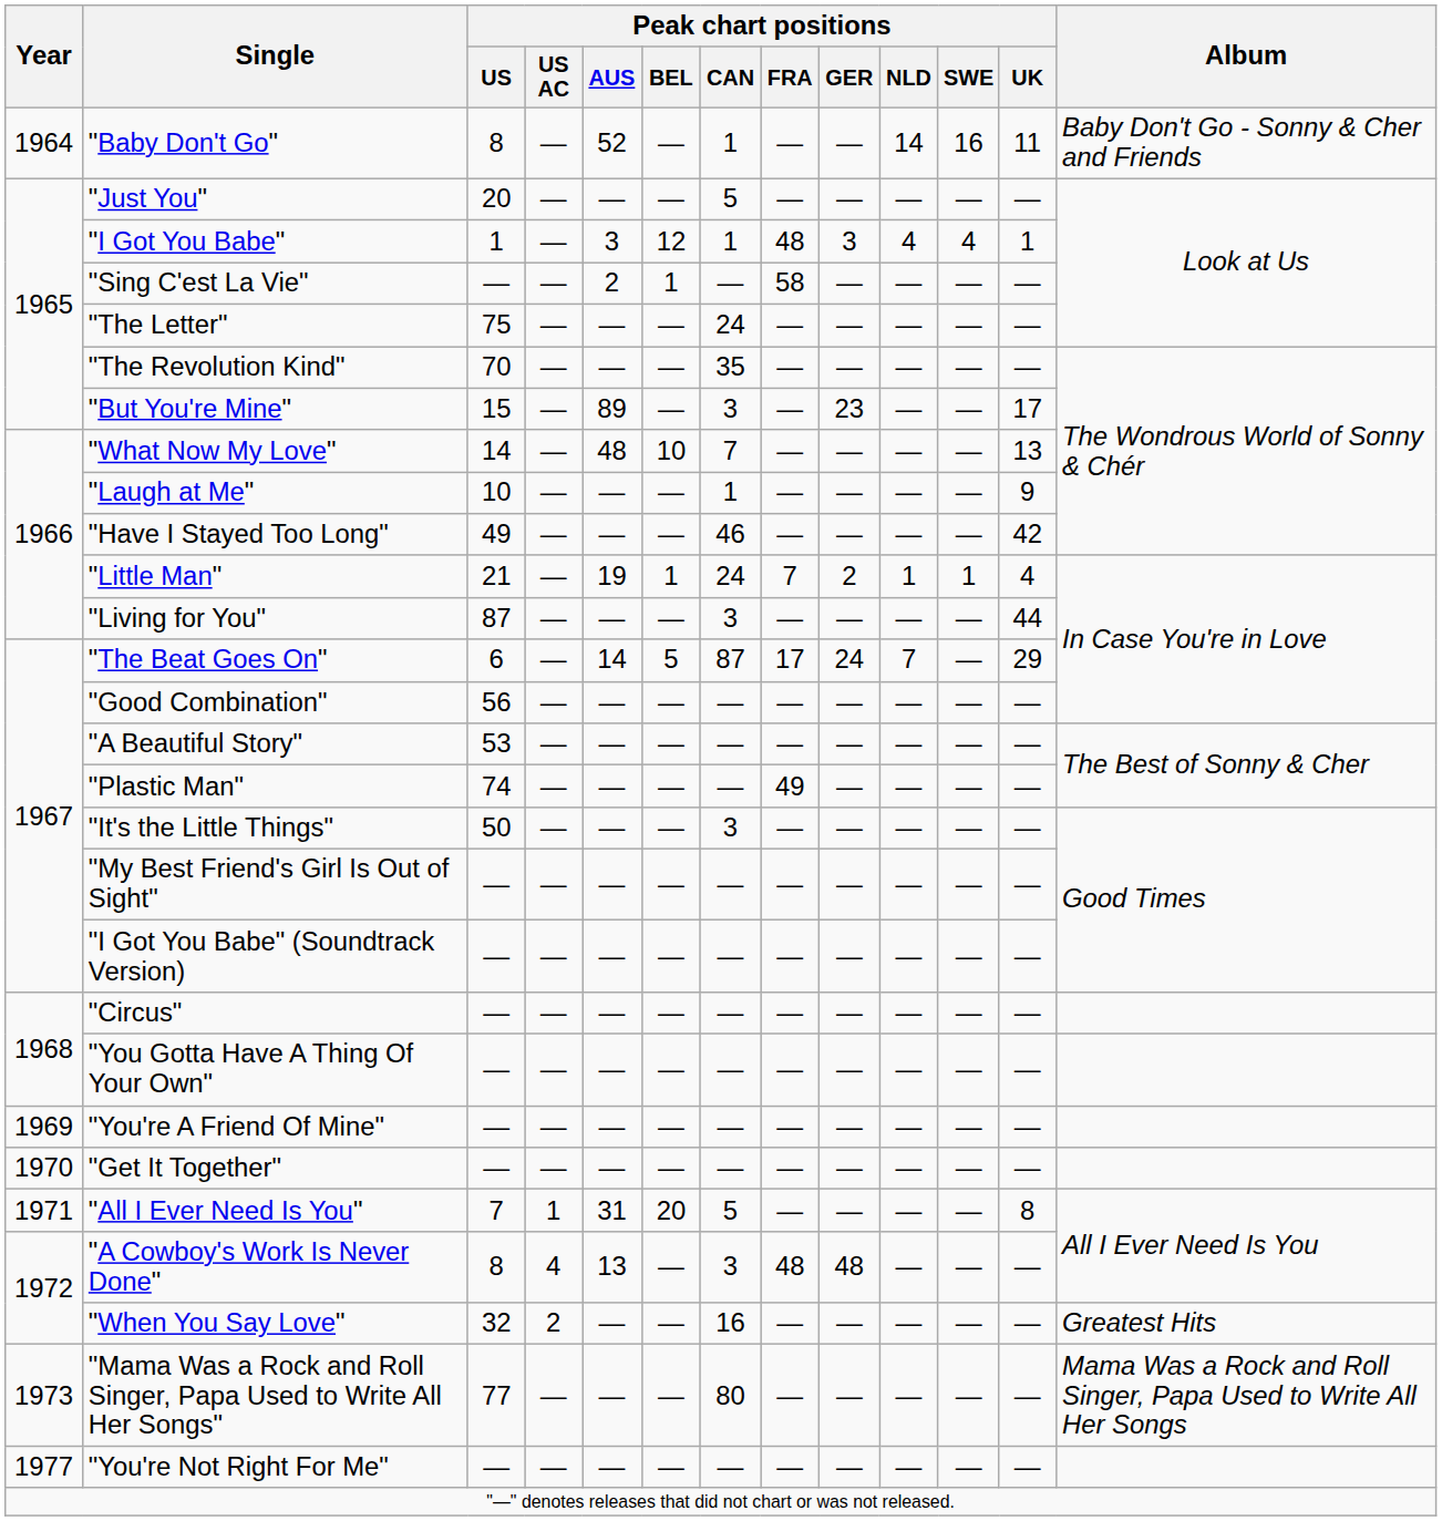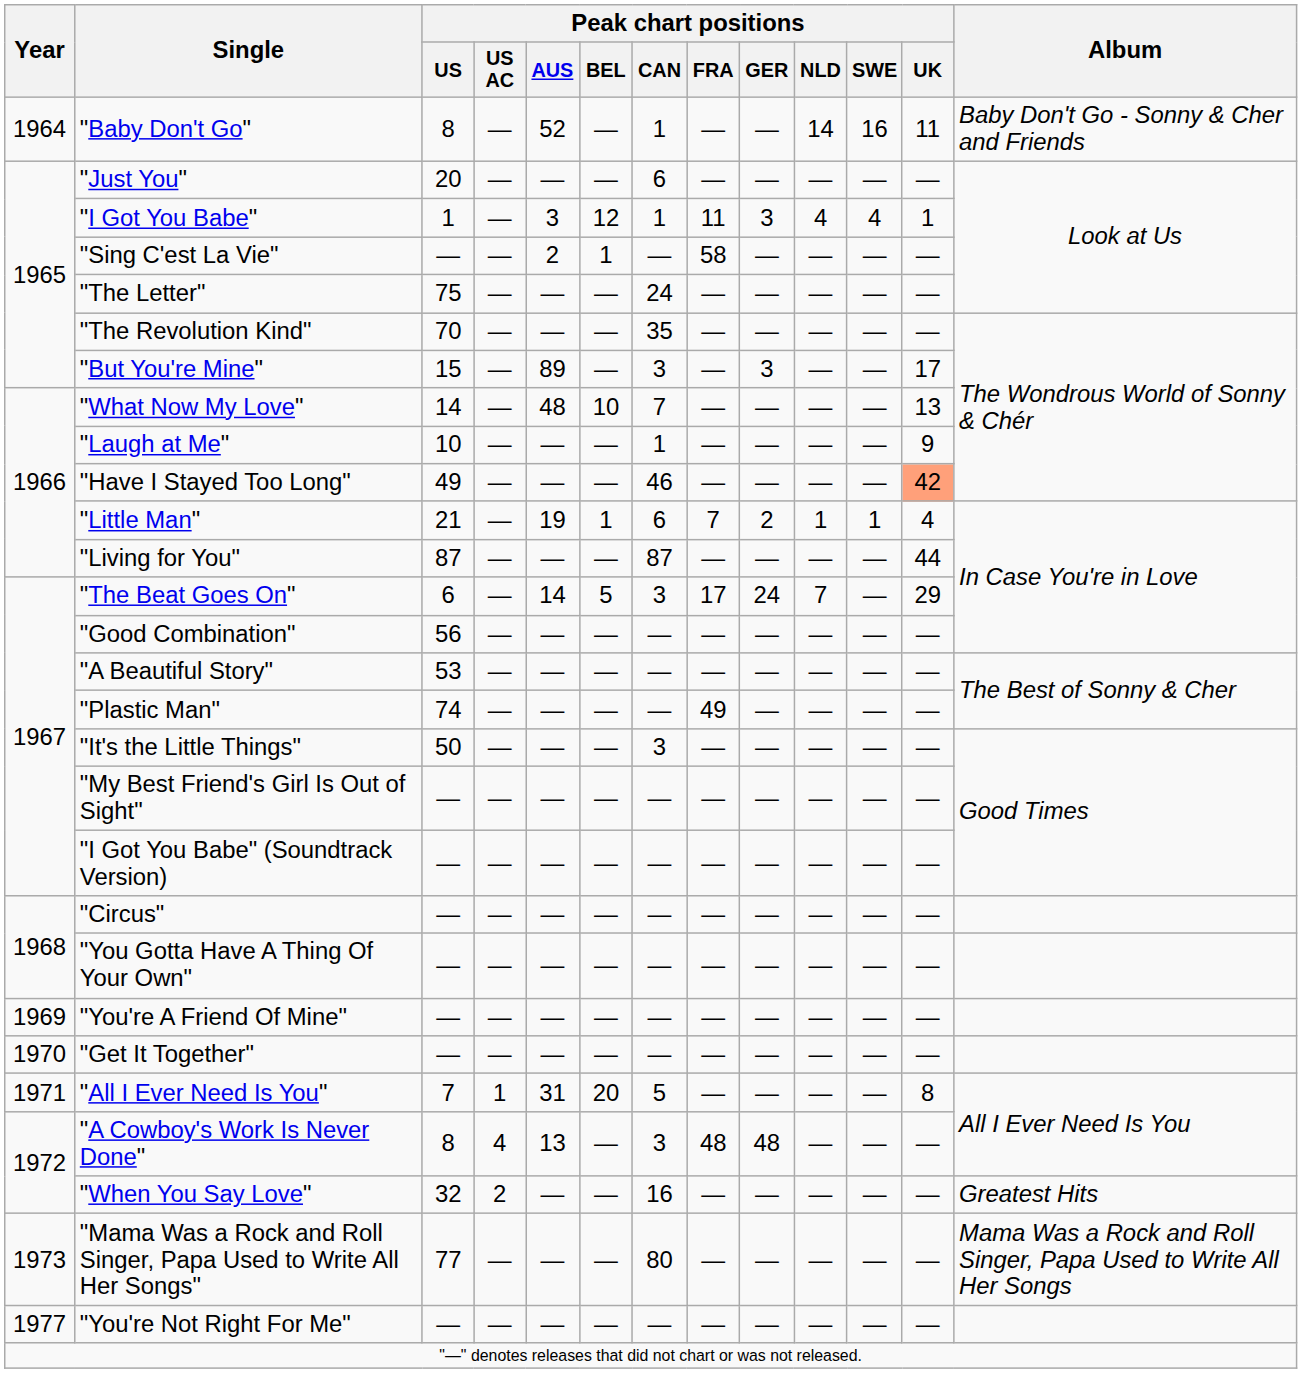"Just You" | Peak chart positions / CAN: 5 -> 6
"I Got You Babe" | Peak chart positions / FRA: 48 -> 11
"But You're Mine" | Peak chart positions / GER: 23 -> 3
"Have I Stayed Too Long" | Peak chart positions / UK: no background -> lightsalmon background
"Little Man" | Peak chart positions / CAN: 24 -> 6
"Living for You" | Peak chart positions / CAN: 3 -> 87
"The Beat Goes On" | Peak chart positions / CAN: 87 -> 3
